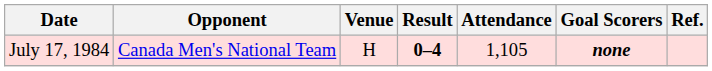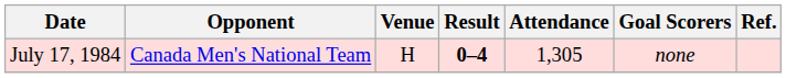July 17, 1984 | Attendance: 1,105 -> 1,305
July 17, 1984 | Goal Scorers: bold -> normal
